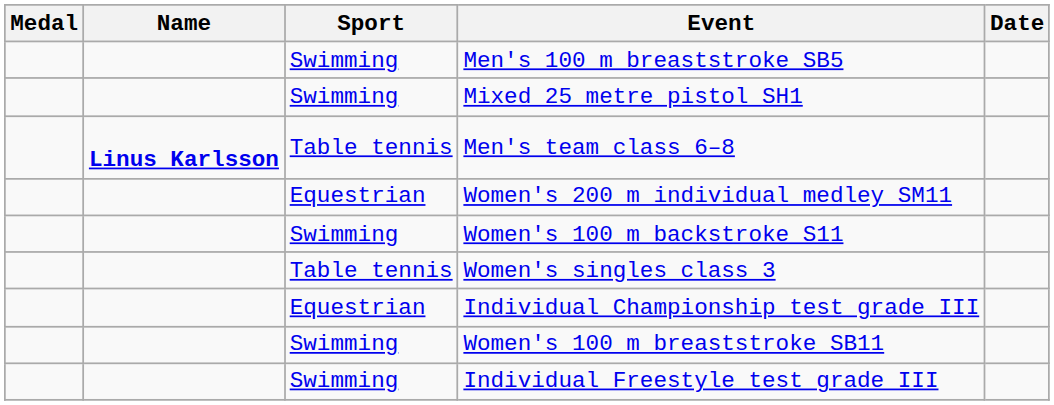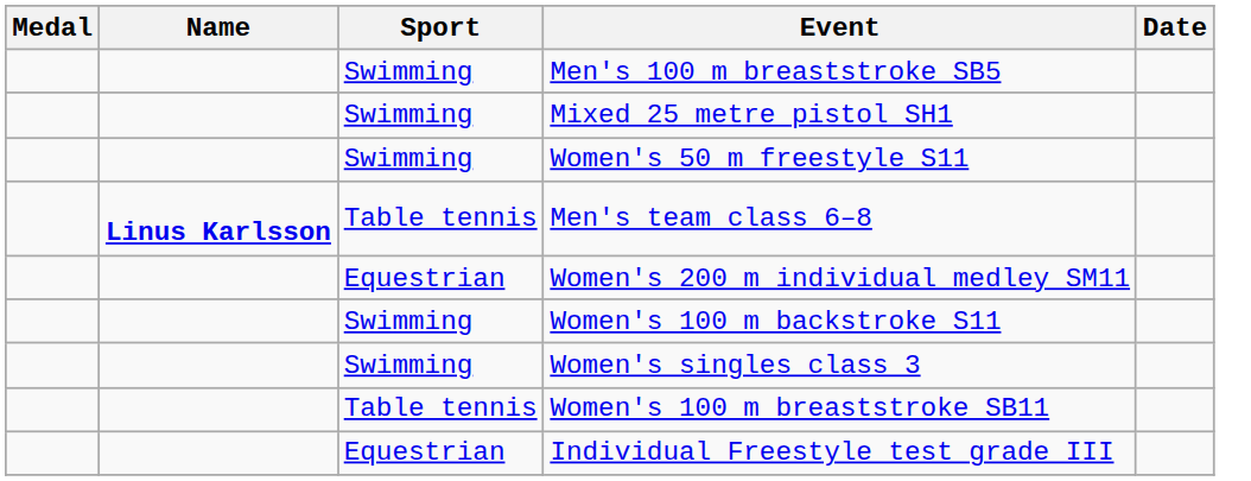+ row: Swimming | Women's 50 m freestyle S11
Women's singles class 3 | Sport: Table tennis -> Swimming
- row: Equestrian | Individual Championship test grade III
Women's 100 m breaststroke SB11 | Sport: Swimming -> Table tennis
Individual Freestyle test grade III | Sport: Swimming -> Equestrian
